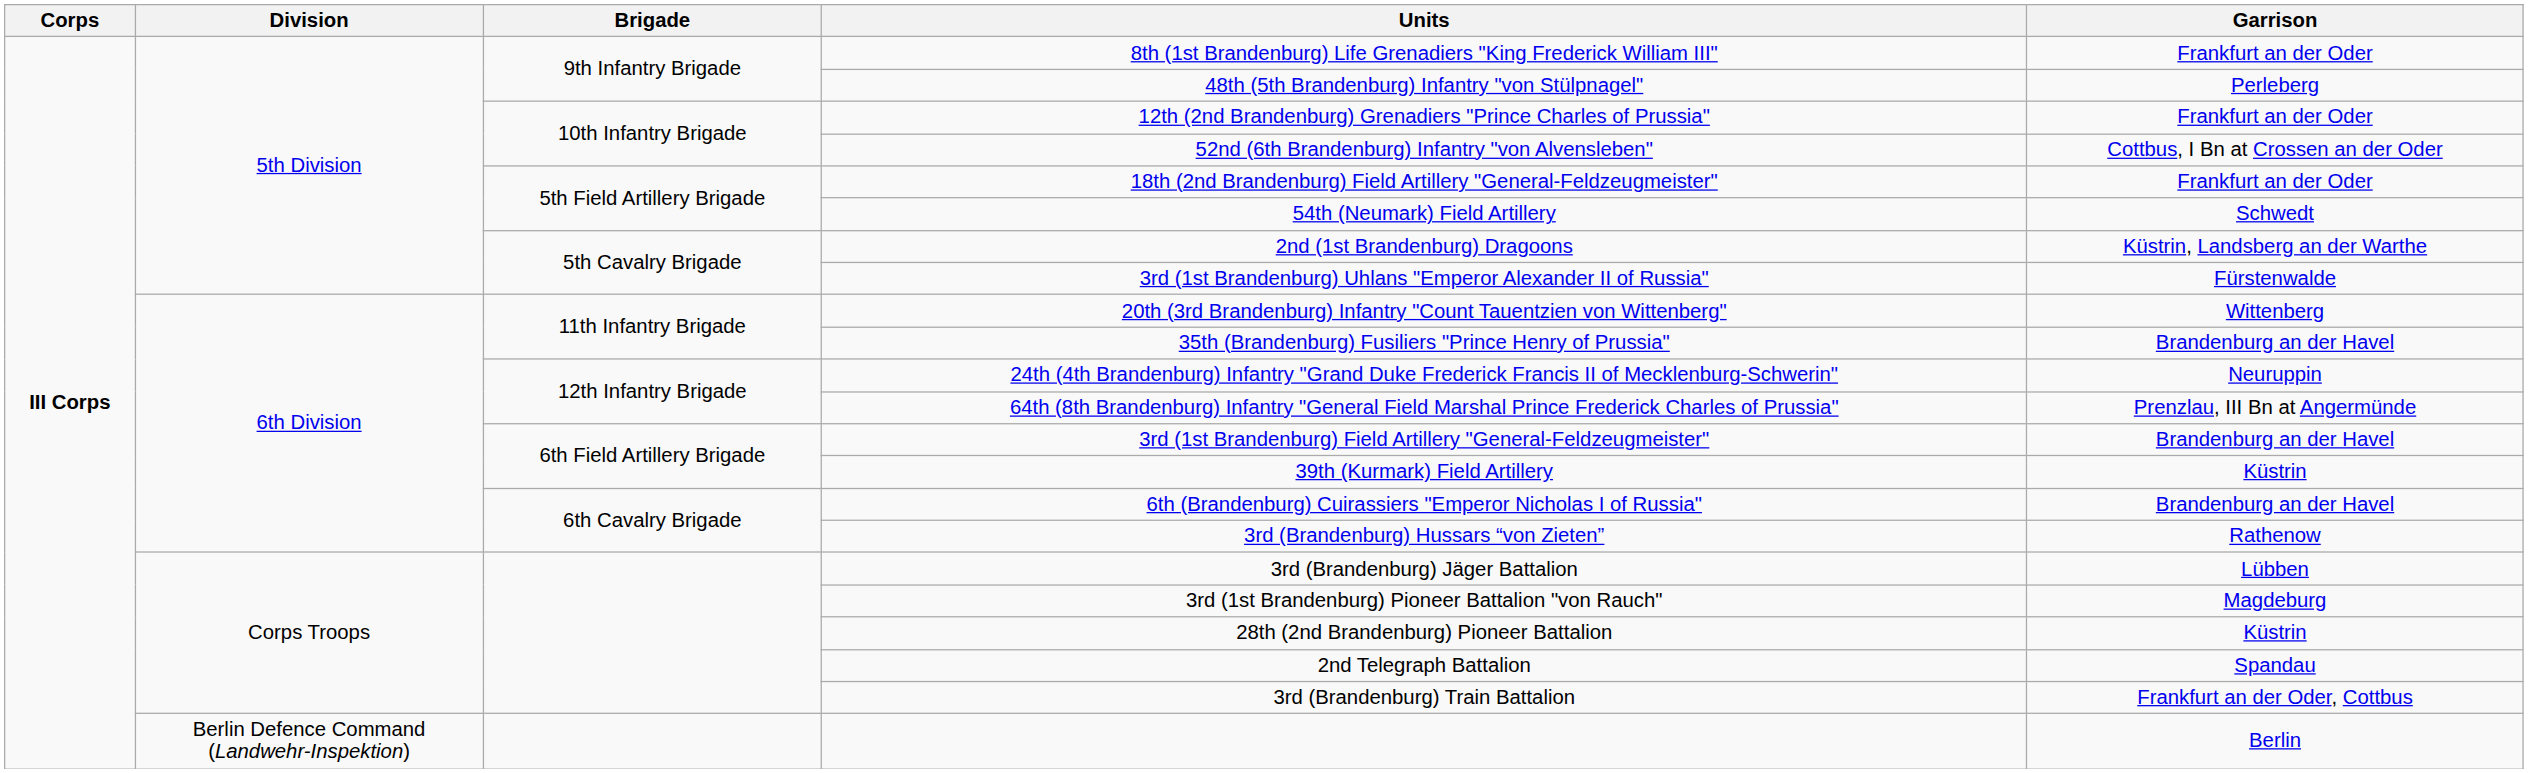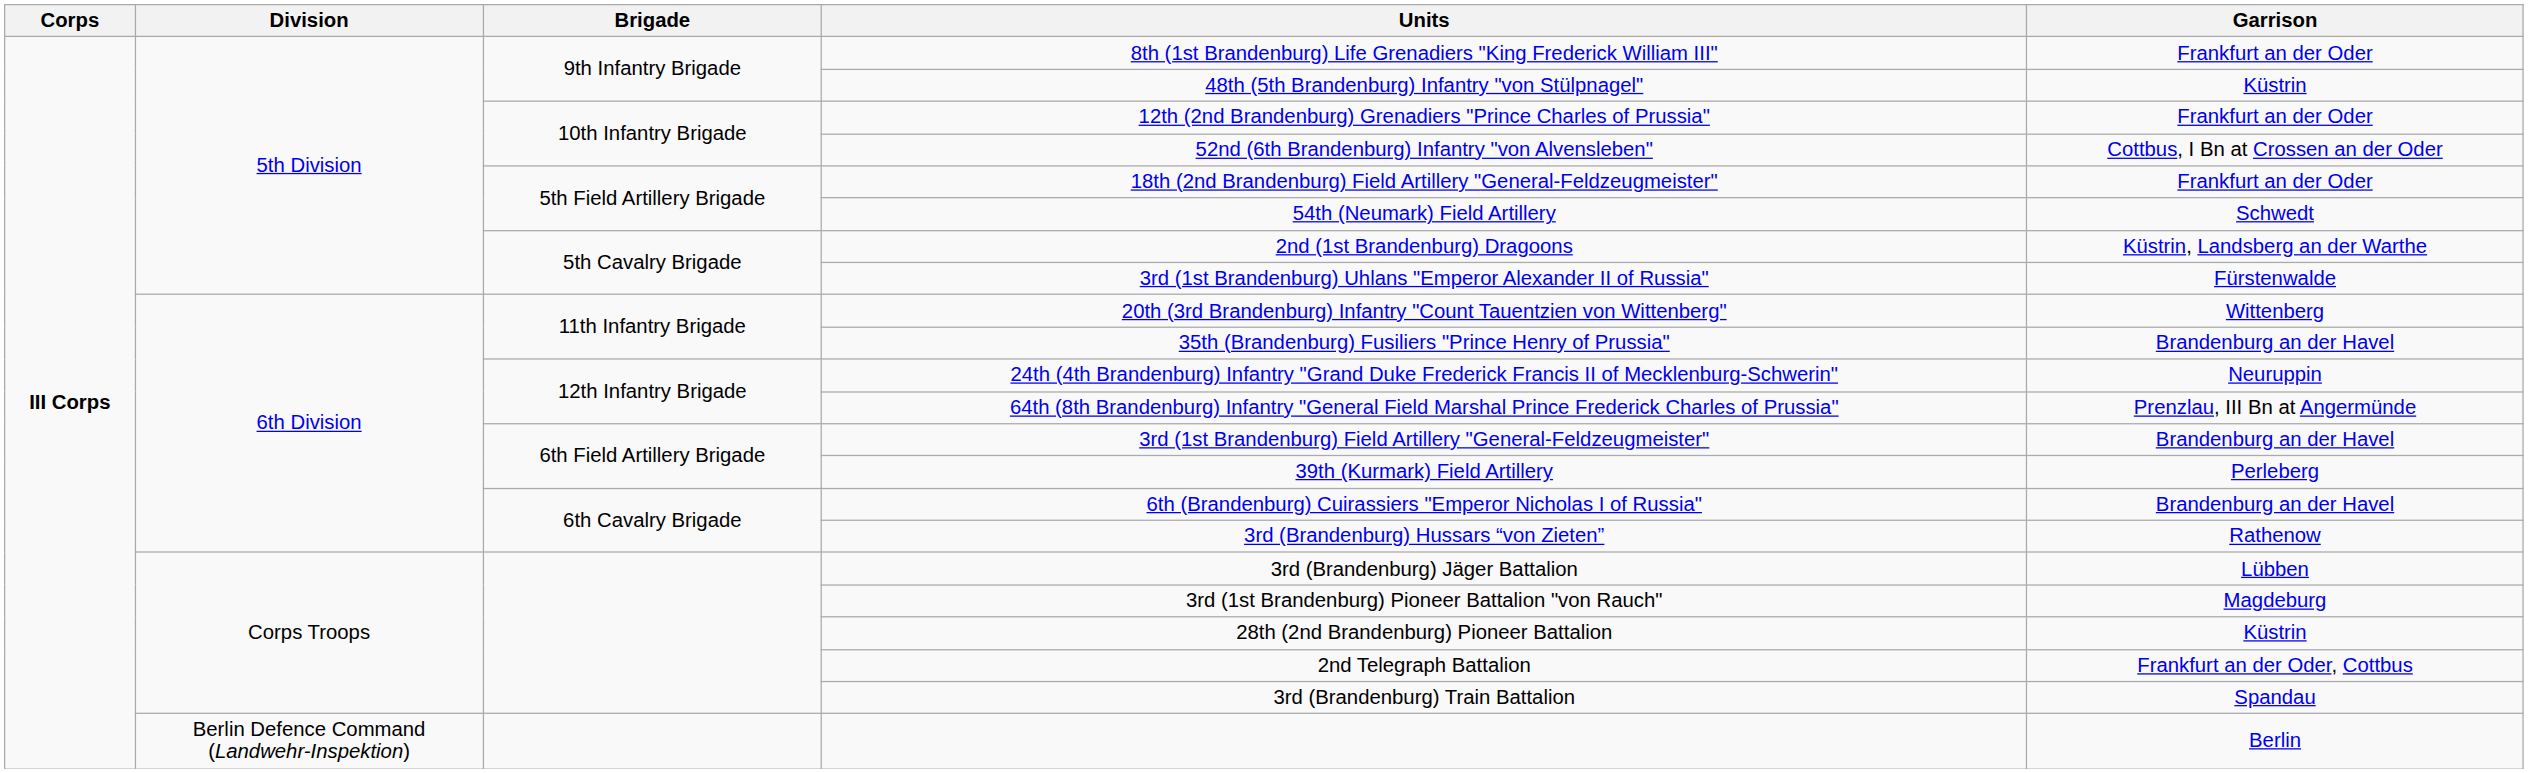48th (5th Brandenburg) Infantry "von Stülpnagel" | Garrison: Perleberg -> Küstrin
39th (Kurmark) Field Artillery | Garrison: Küstrin -> Perleberg
2nd Telegraph Battalion | Garrison: Spandau -> Frankfurt an der Oder, Cottbus
3rd (Brandenburg) Train Battalion | Garrison: Frankfurt an der Oder, Cottbus -> Spandau
